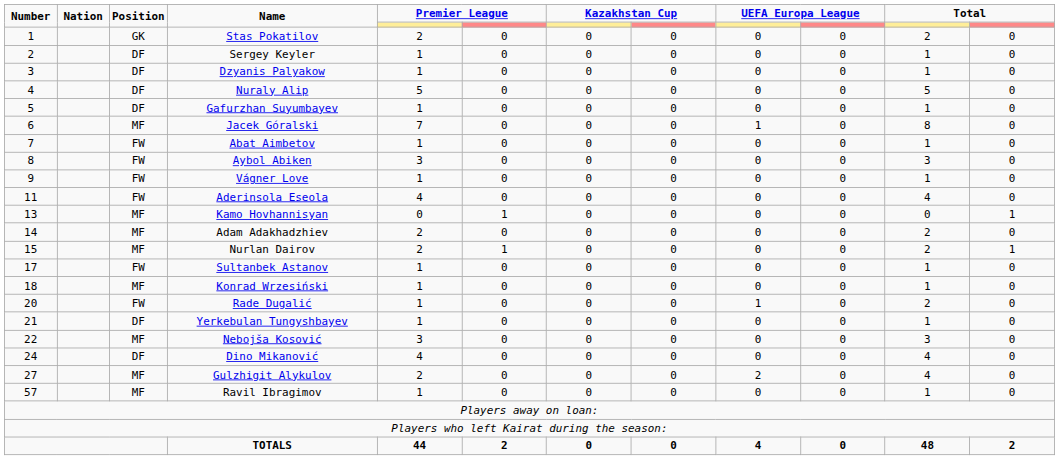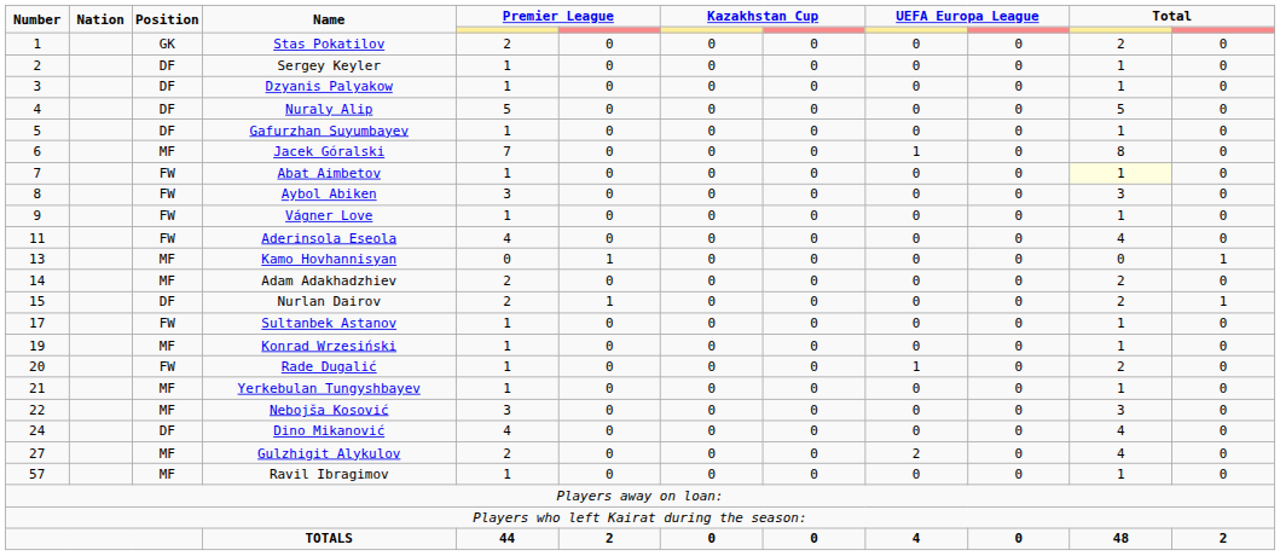Abat Aimbetov | column 11: no background -> lightyellow background
Nurlan Dairov | Position: MF -> DF
Konrad Wrzesiński | Number: 18 -> 19
Yerkebulan Tungyshbayev | Position: DF -> MF
